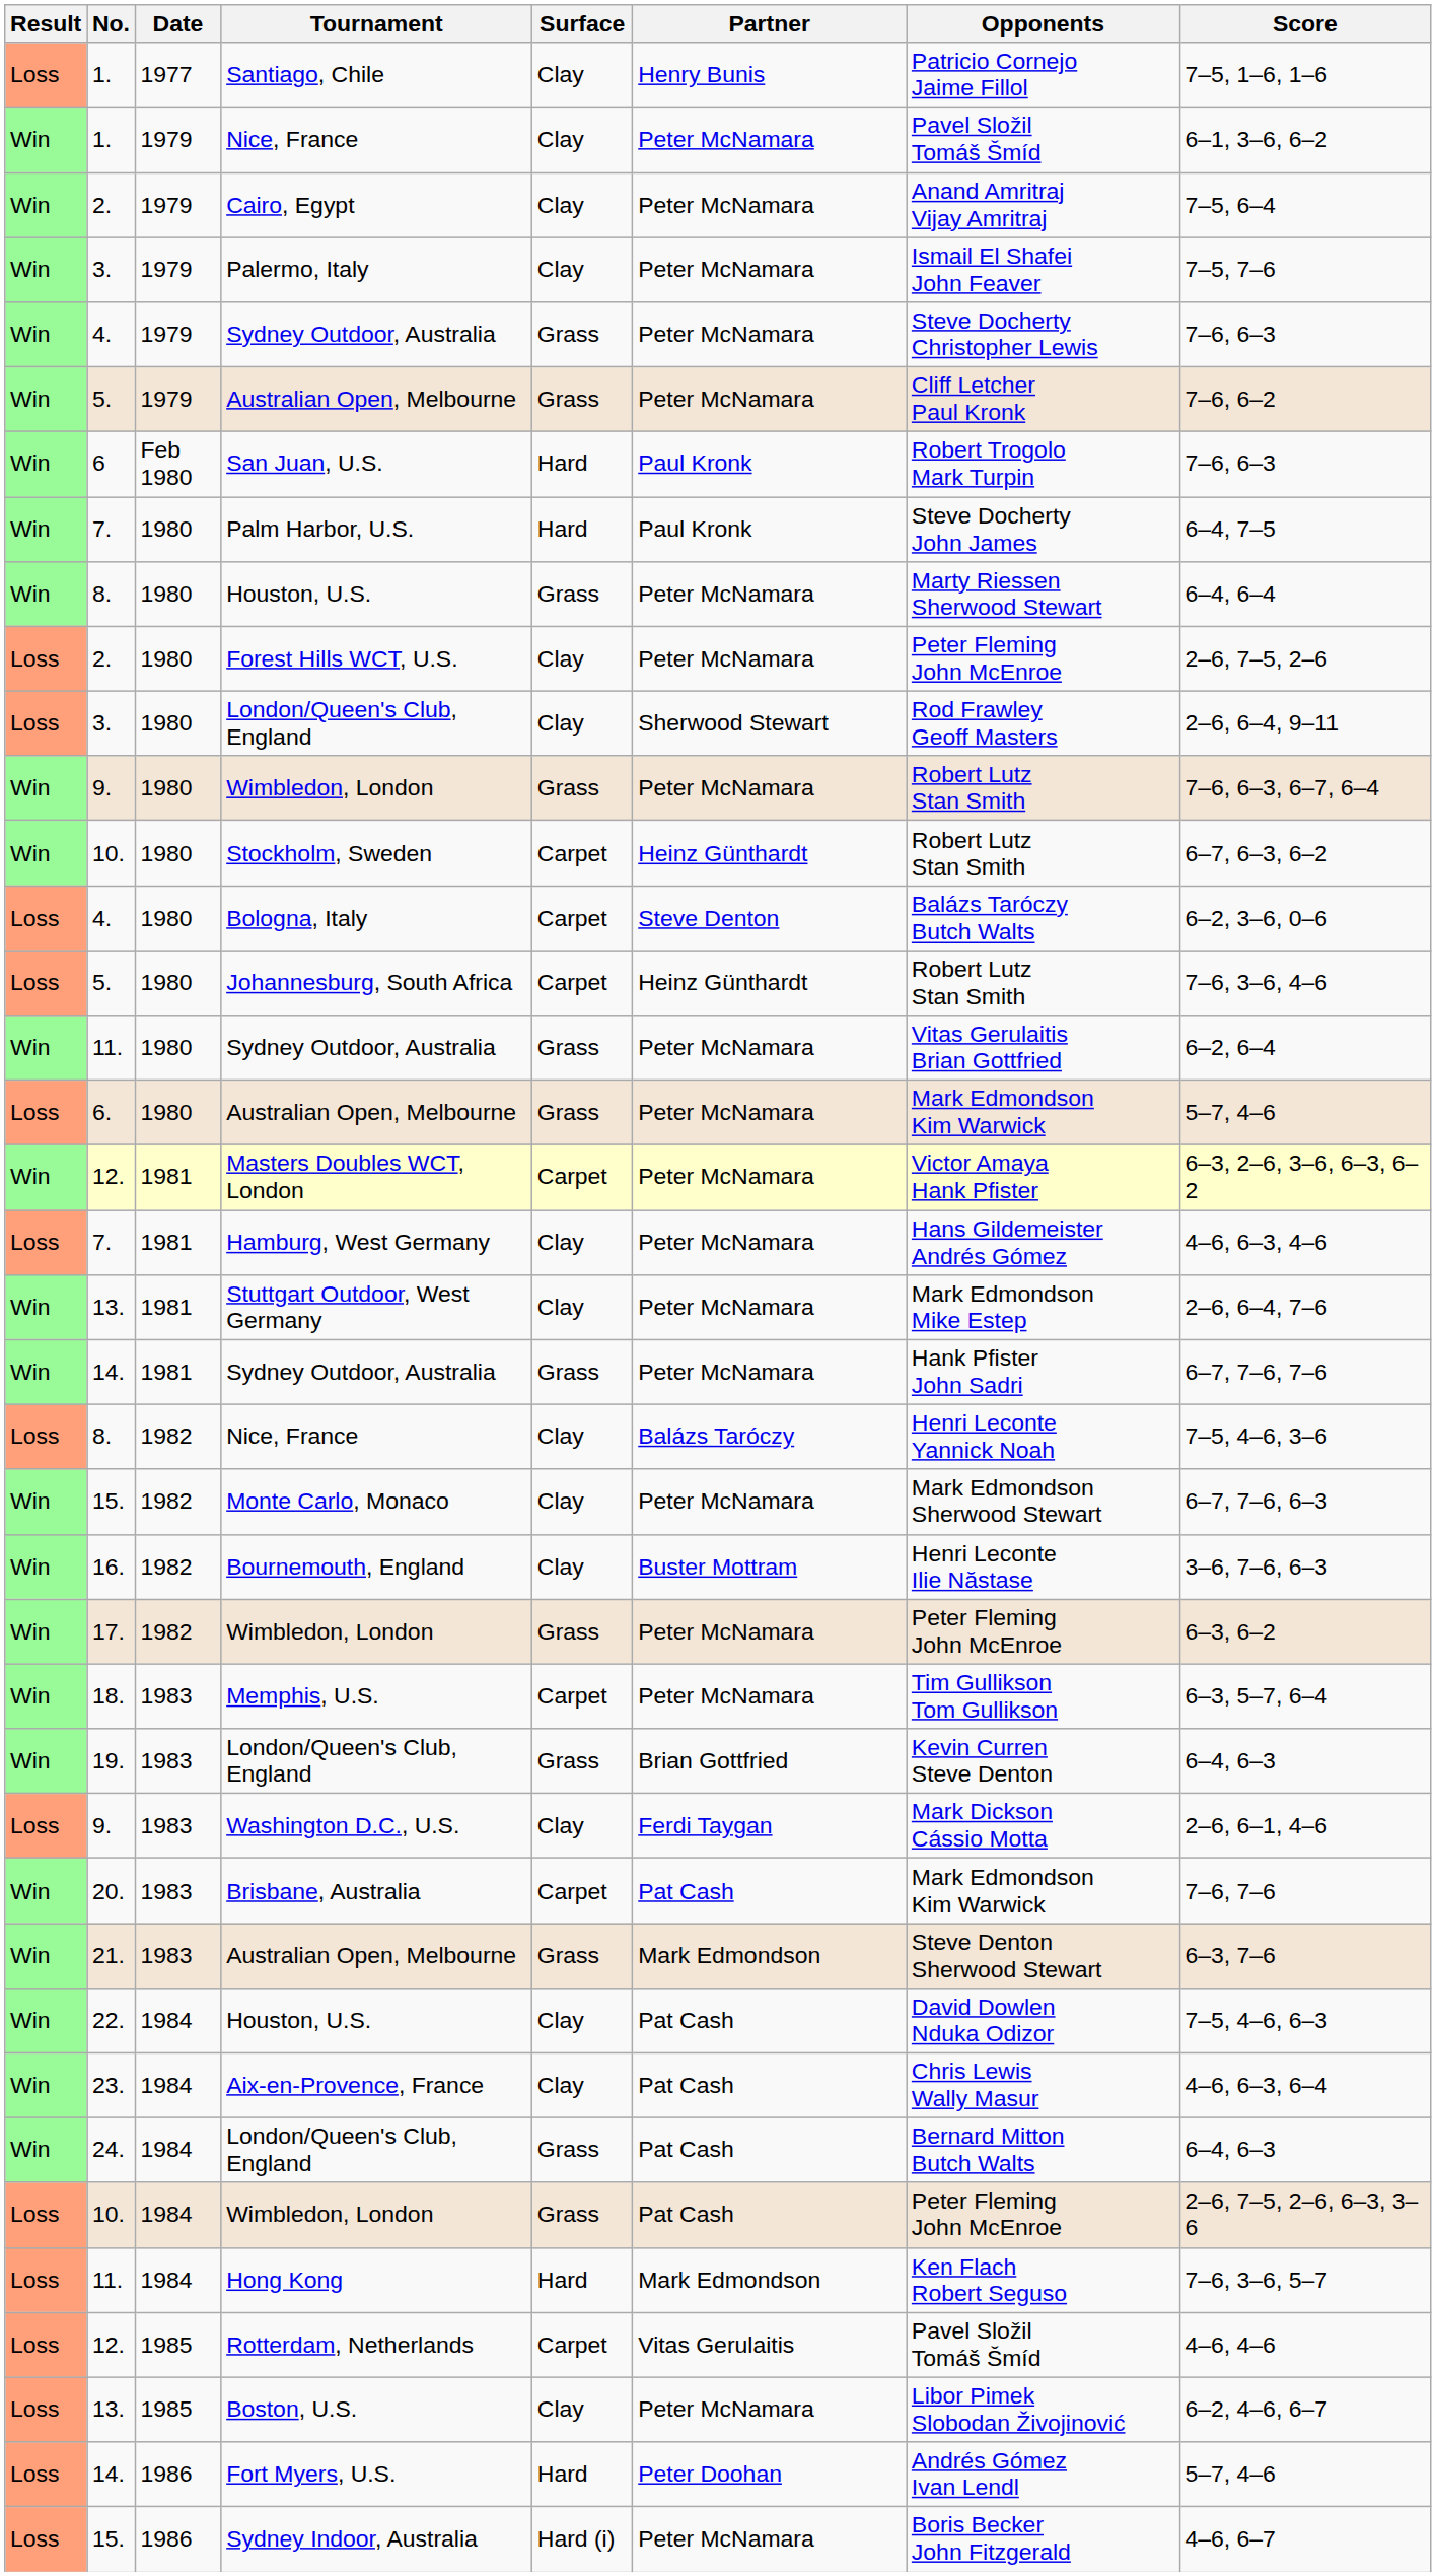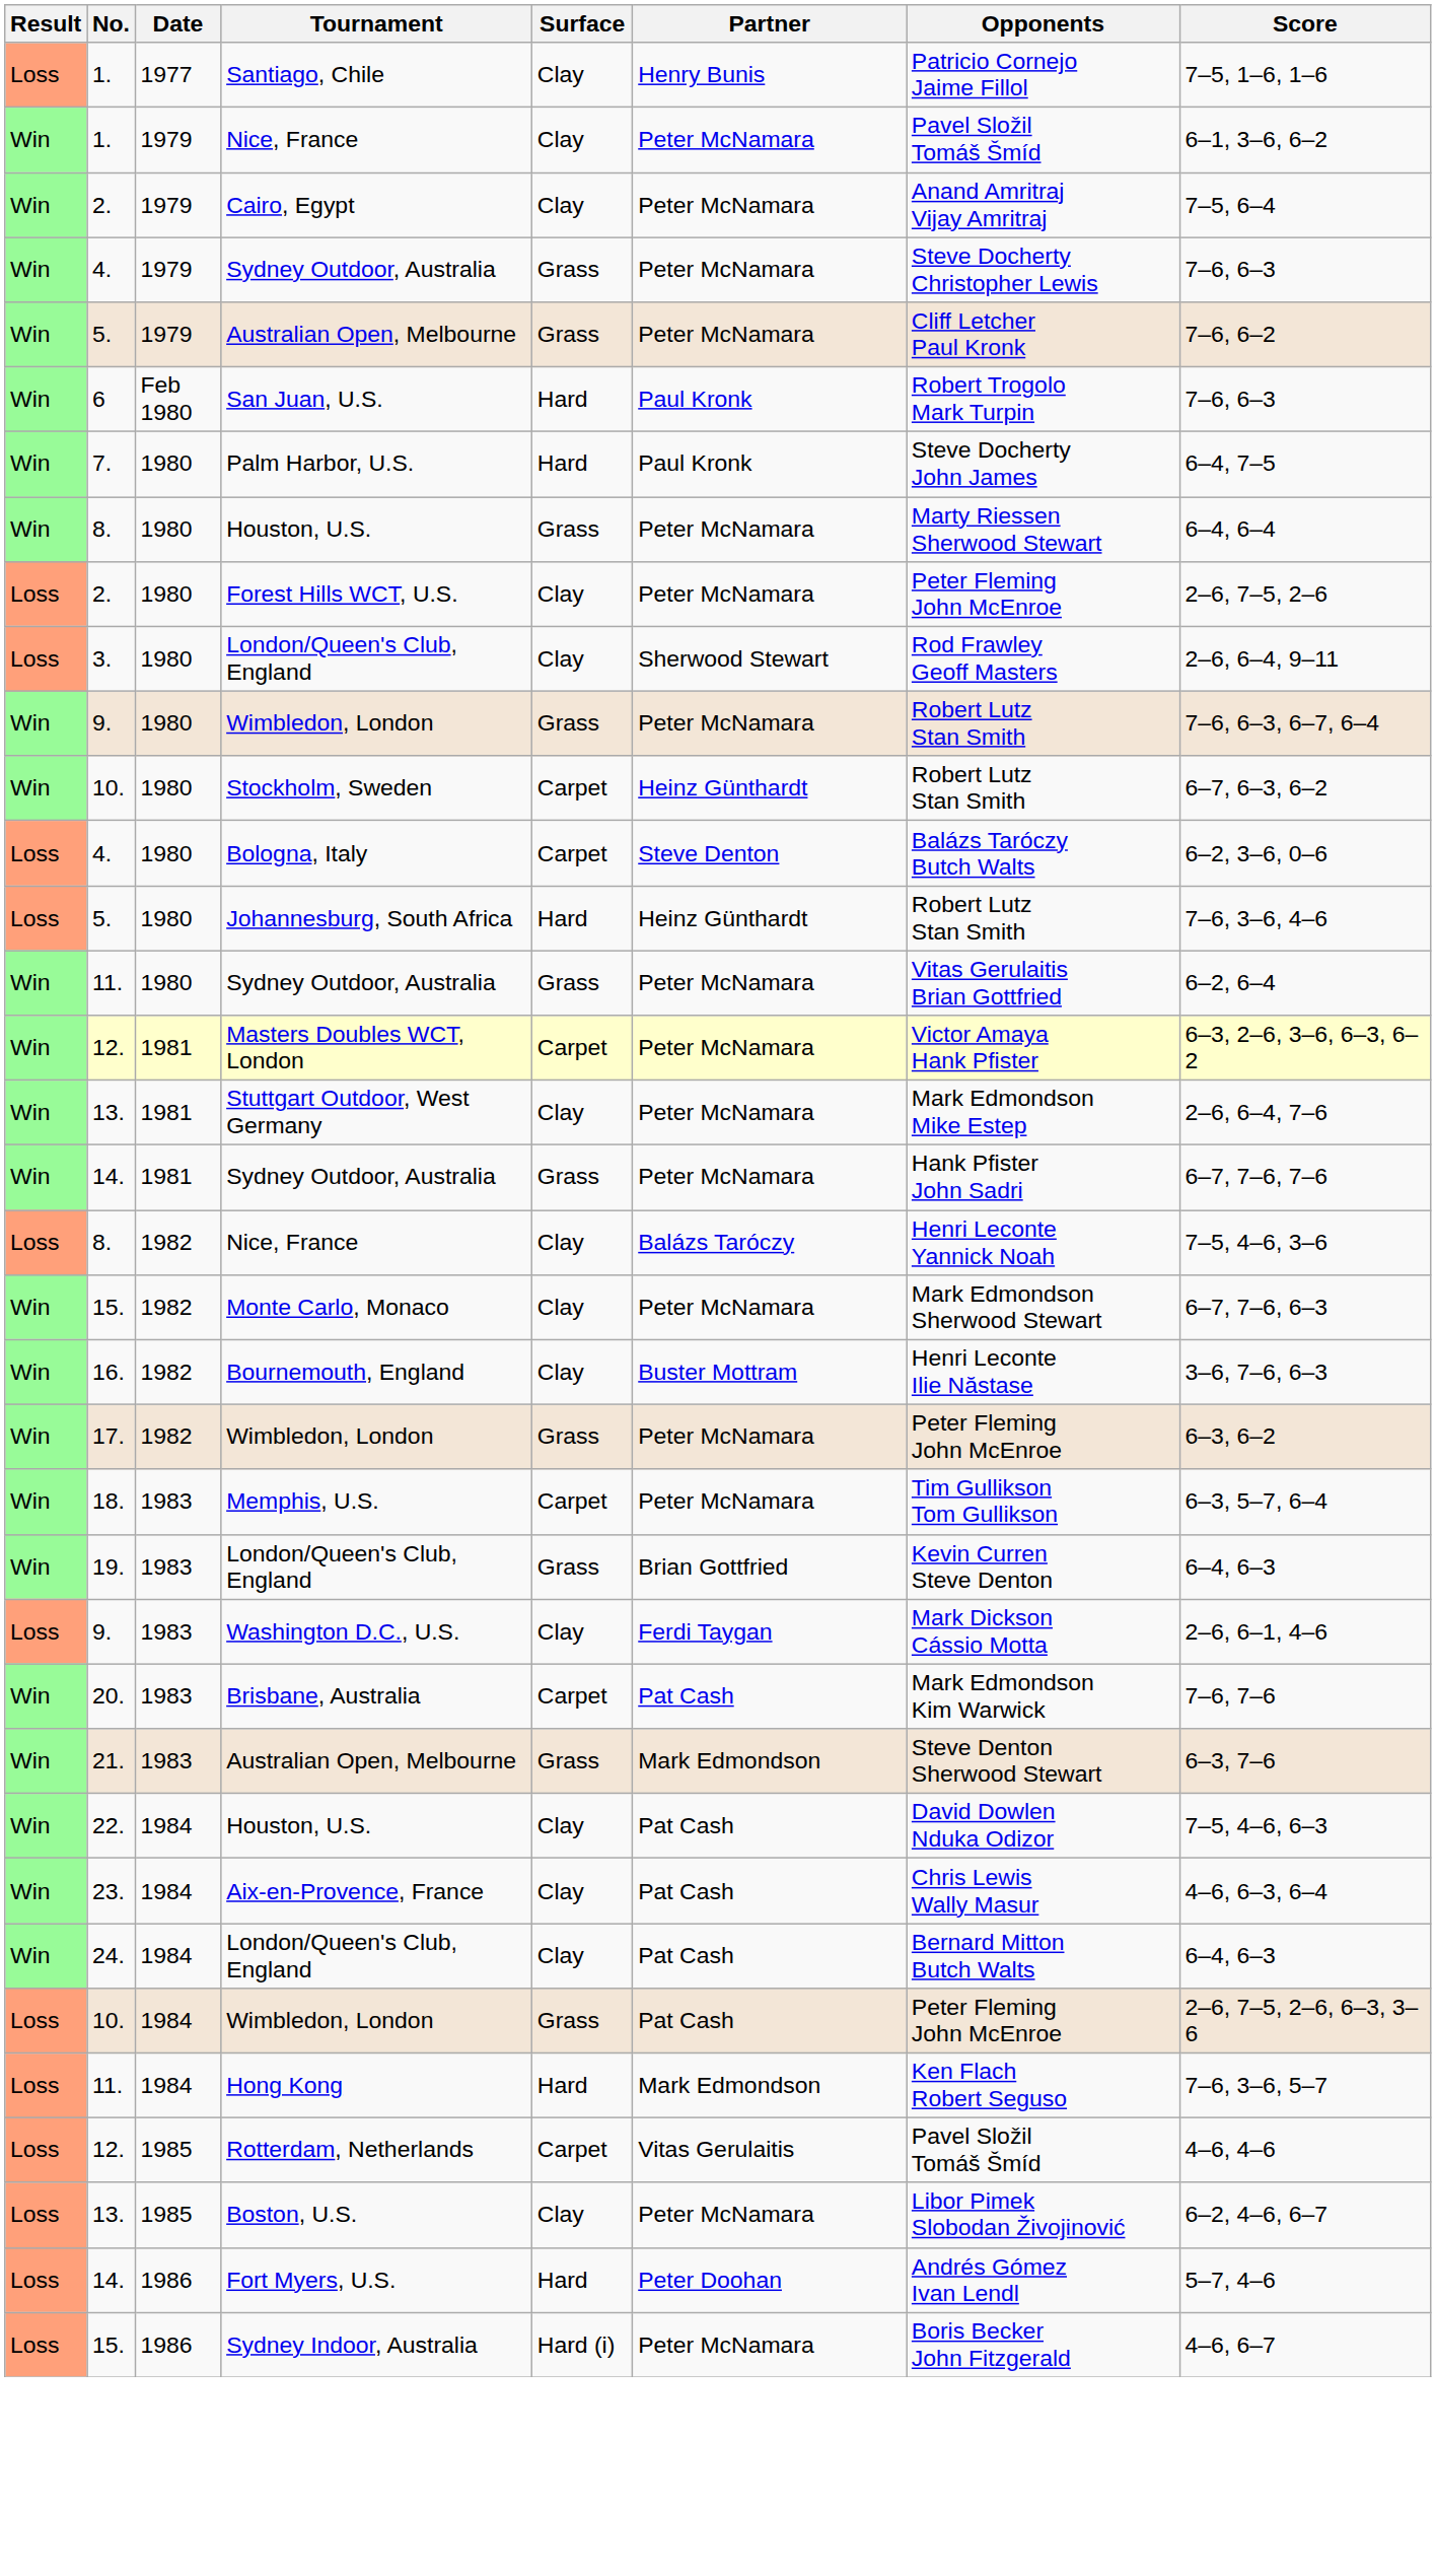- row: Win | 3. | 1979 | Palermo, Italy | Clay | Peter McNamara | Ismail El Shafei John Feaver | 7–5, 7–6
Johannesburg, South Africa | Surface: Carpet -> Hard
- row: Loss | 6. | 1980 | Australian Open, Melbourne | Grass | Peter McNamara | Mark Edmondson Kim Warwick | 5–7, 4–6
- row: Loss | 7. | 1981 | Hamburg, West Germany | Clay | Peter McNamara | Hans Gildemeister Andrés Gómez | 4–6, 6–3, 4–6
24. / London/Queen's Club, England | Surface: Grass -> Clay
